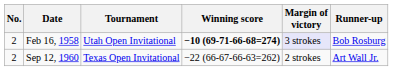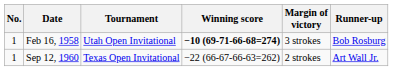Feb 16, 1958 | No.: 2 -> 1
Feb 16, 1958 | Margin of victory: lavender background -> no background
Sep 12, 1960 | No.: 2 -> 1
